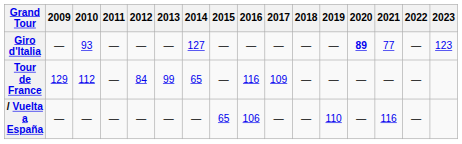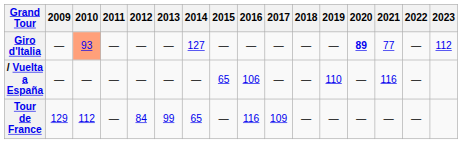Giro d'Italia | 2010: no background -> lightsalmon background
Giro d'Italia | 2023: 123 -> 112
rows swapped: Tour de France <-> / Vuelta a España
